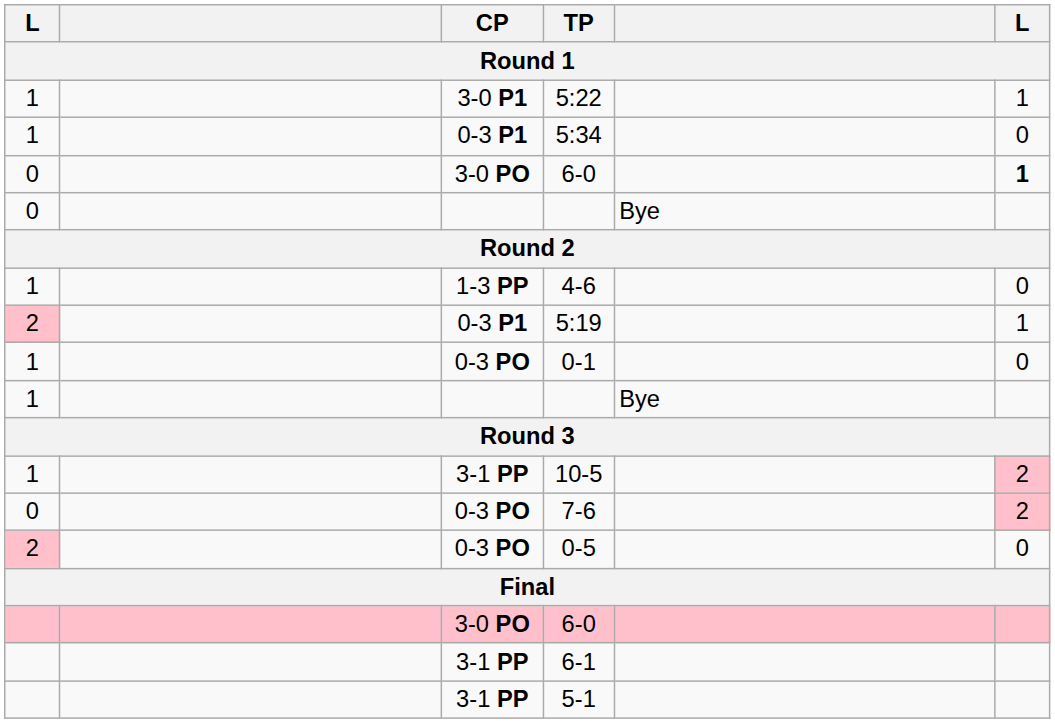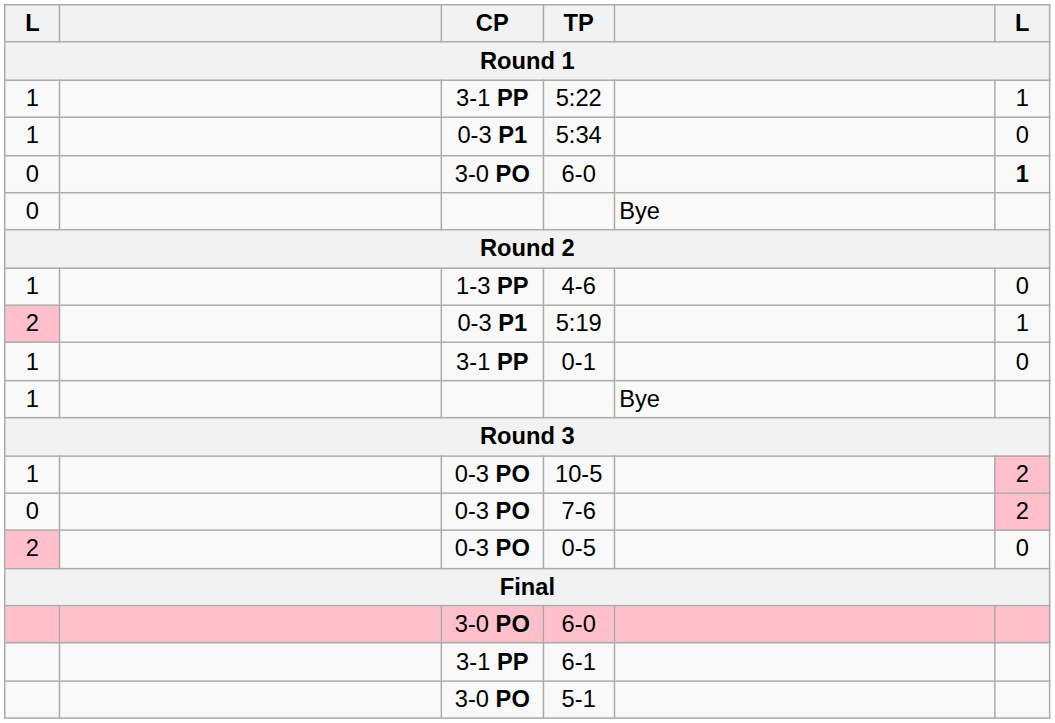5:22 | CP: 3-0 P1 -> 3-1 PP
0-1 | CP: 0-3 PO -> 3-1 PP
10-5 | CP: 3-1 PP -> 0-3 PO
5-1 | CP: 3-1 PP -> 3-0 PO
